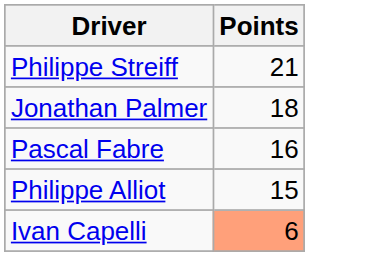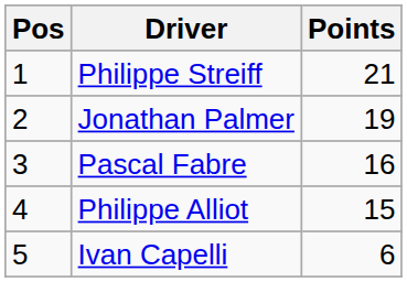+ column: Pos | 1 | 2 | 3 | 4 | 5
Jonathan Palmer | Points: 18 -> 19
Ivan Capelli | Points: lightsalmon background -> no background
